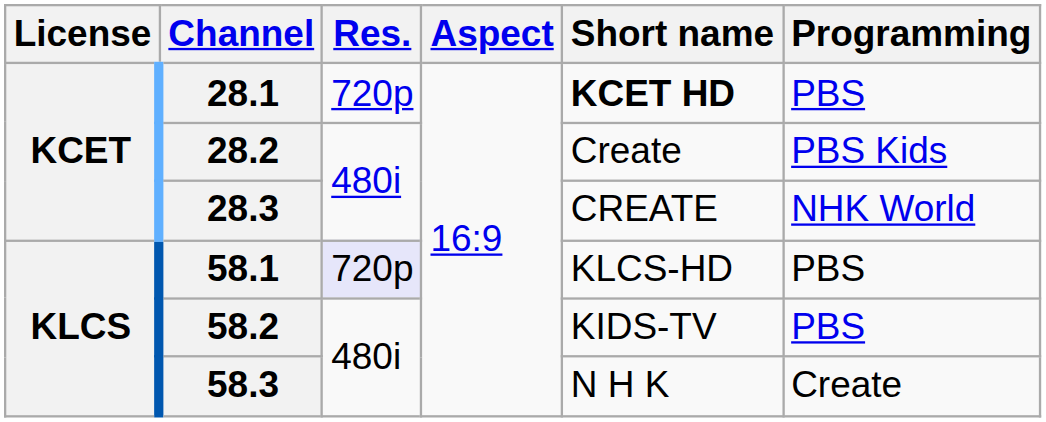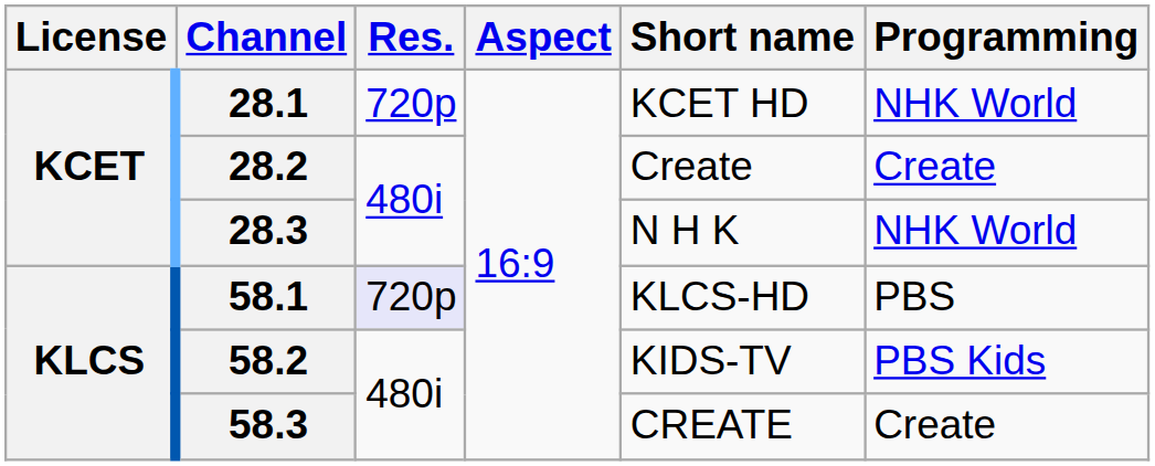28.1 | Short name: bold -> normal
28.1 | Programming: PBS -> NHK World
28.2 | Programming: PBS Kids -> Create
28.3 | Short name: CREATE -> N H K
58.2 | Programming: PBS -> PBS Kids
58.3 | Short name: N H K -> CREATE
